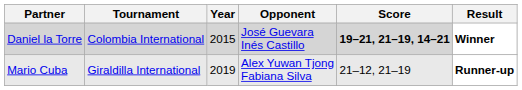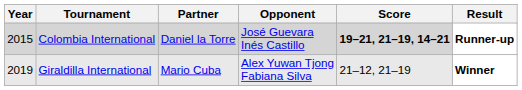columns swapped: Year <-> Partner
Colombia International | Result: Winner -> Runner-up
Giraldilla International | Result: Runner-up -> Winner
